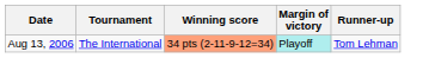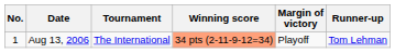+ column: No. | 1
Aug 13, 2006 | Margin of victory: paleturquoise background -> no background
